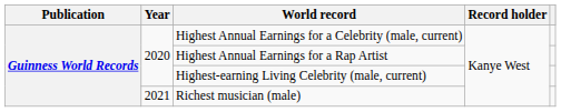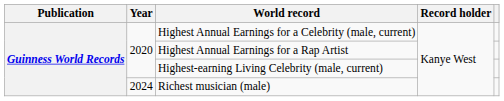Richest musician (male) | Year: 2021 -> 2024
